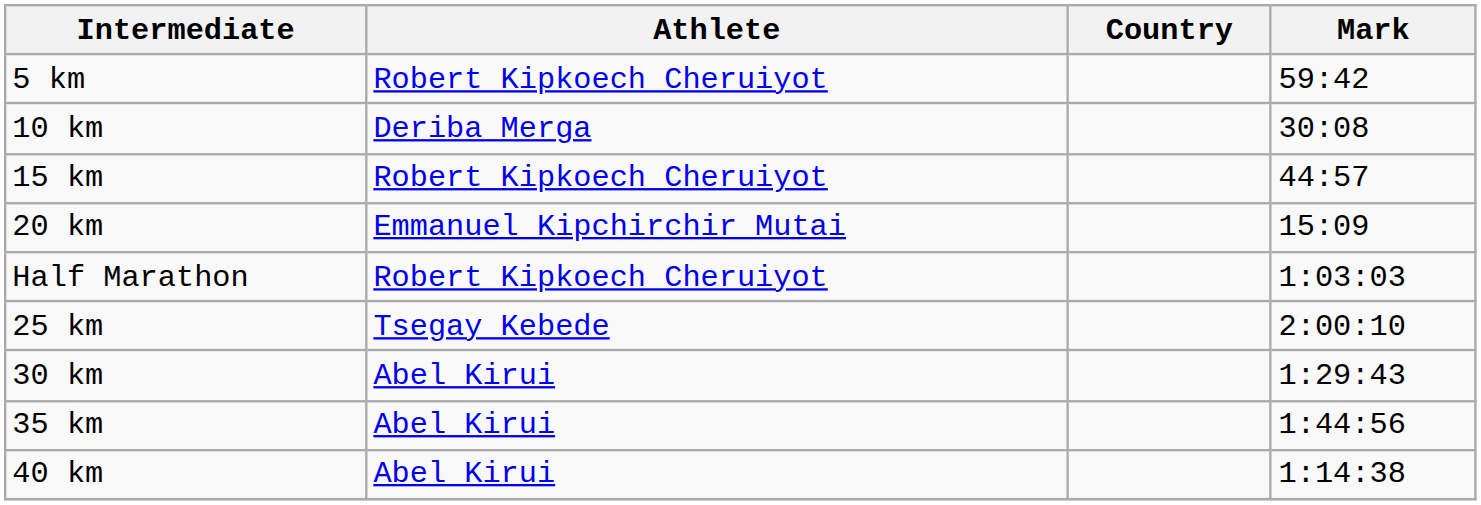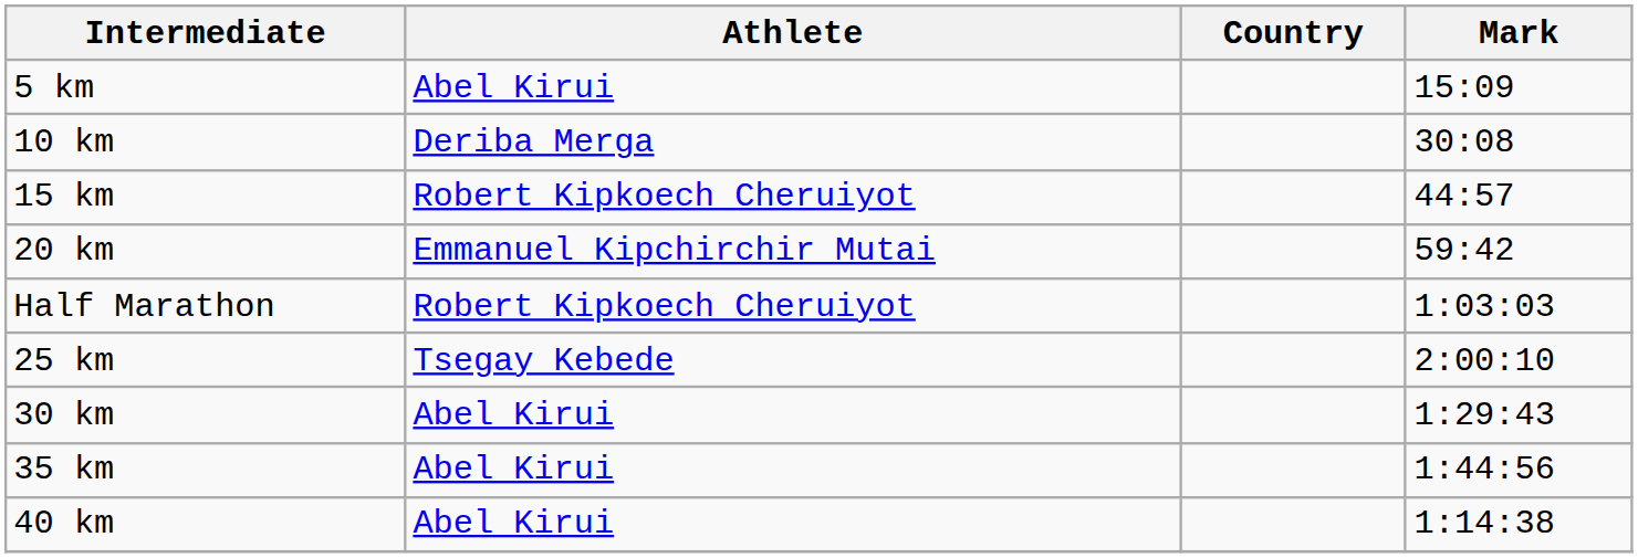5 km | Athlete: Robert Kipkoech Cheruiyot -> Abel Kirui
5 km | Mark: 59:42 -> 15:09
20 km | Mark: 15:09 -> 59:42
